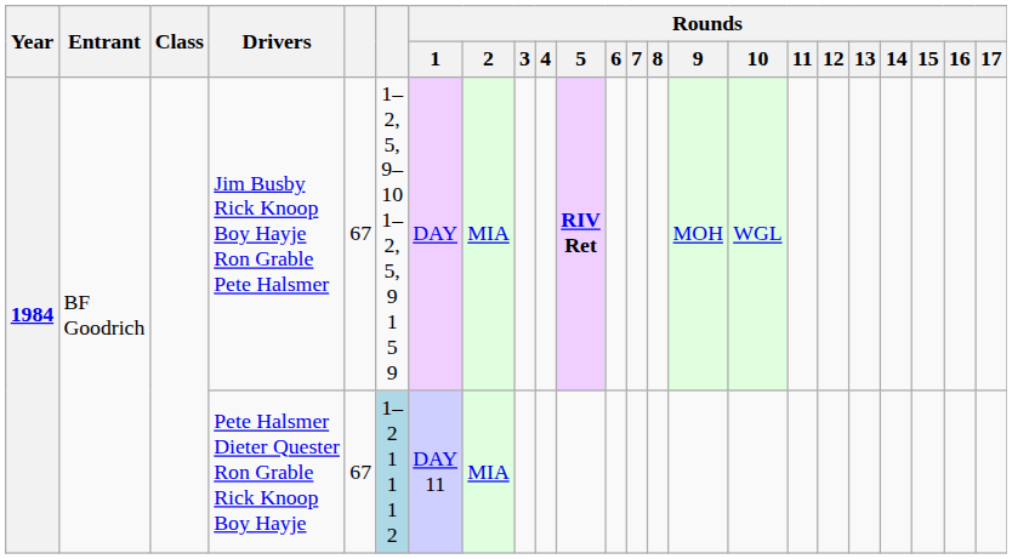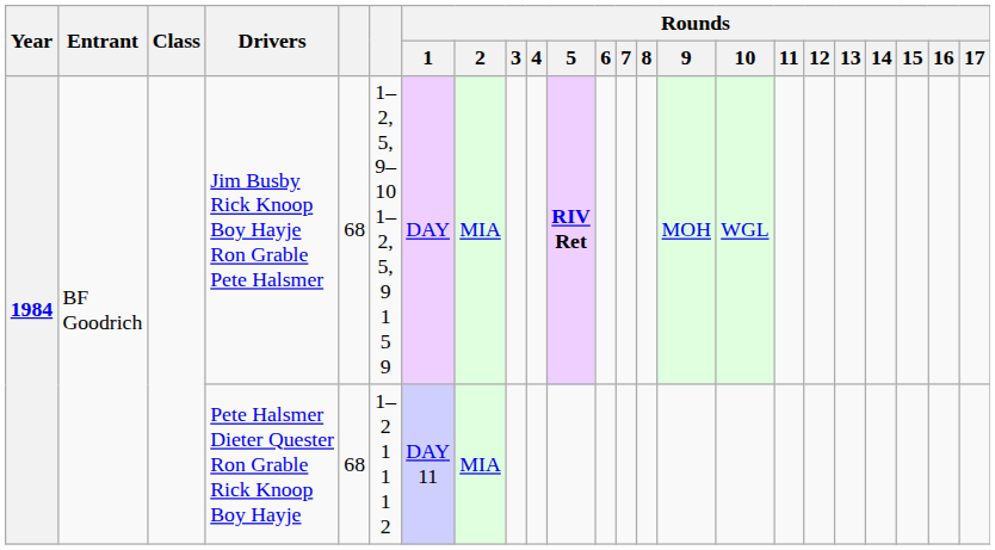Jim Busby Rick Knoop Boy Hayje Ron Grable Pete Halsmer | column 5: 67 -> 68
Pete Halsmer Dieter Quester Ron Grable Rick Knoop Boy Hayje | column 5: 67 -> 68
Pete Halsmer Dieter Quester Ron Grable Rick Knoop Boy Hayje | column 6: lightblue background -> no background
